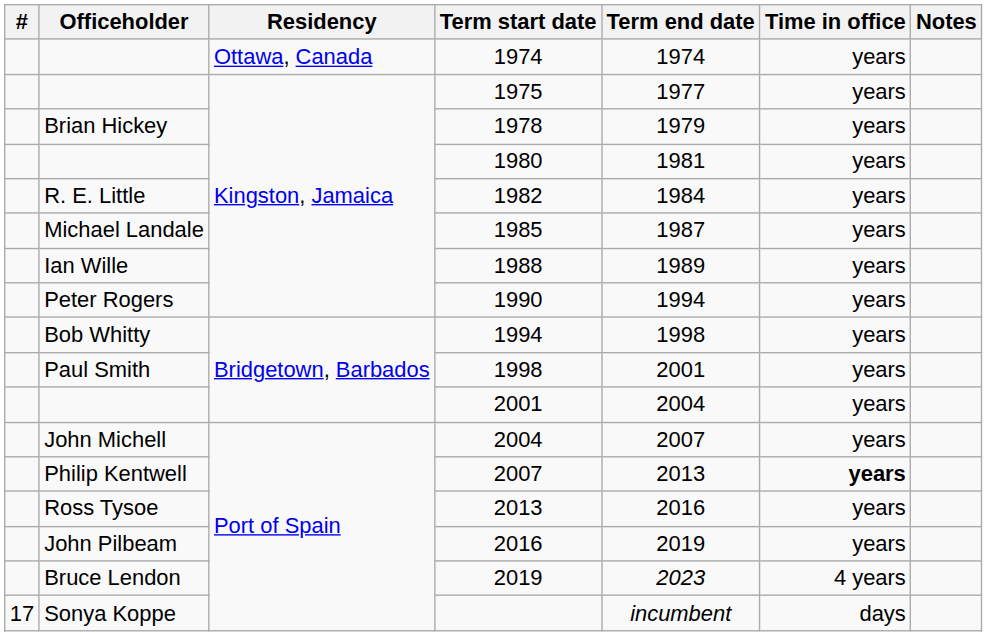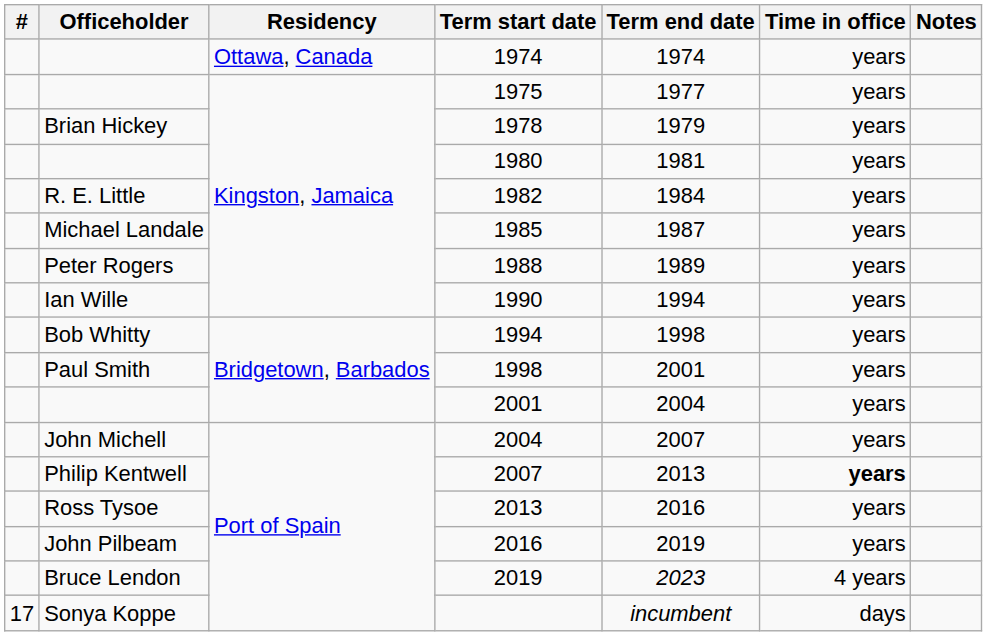1988 | Officeholder: Ian Wille -> Peter Rogers
1990 | Officeholder: Peter Rogers -> Ian Wille
